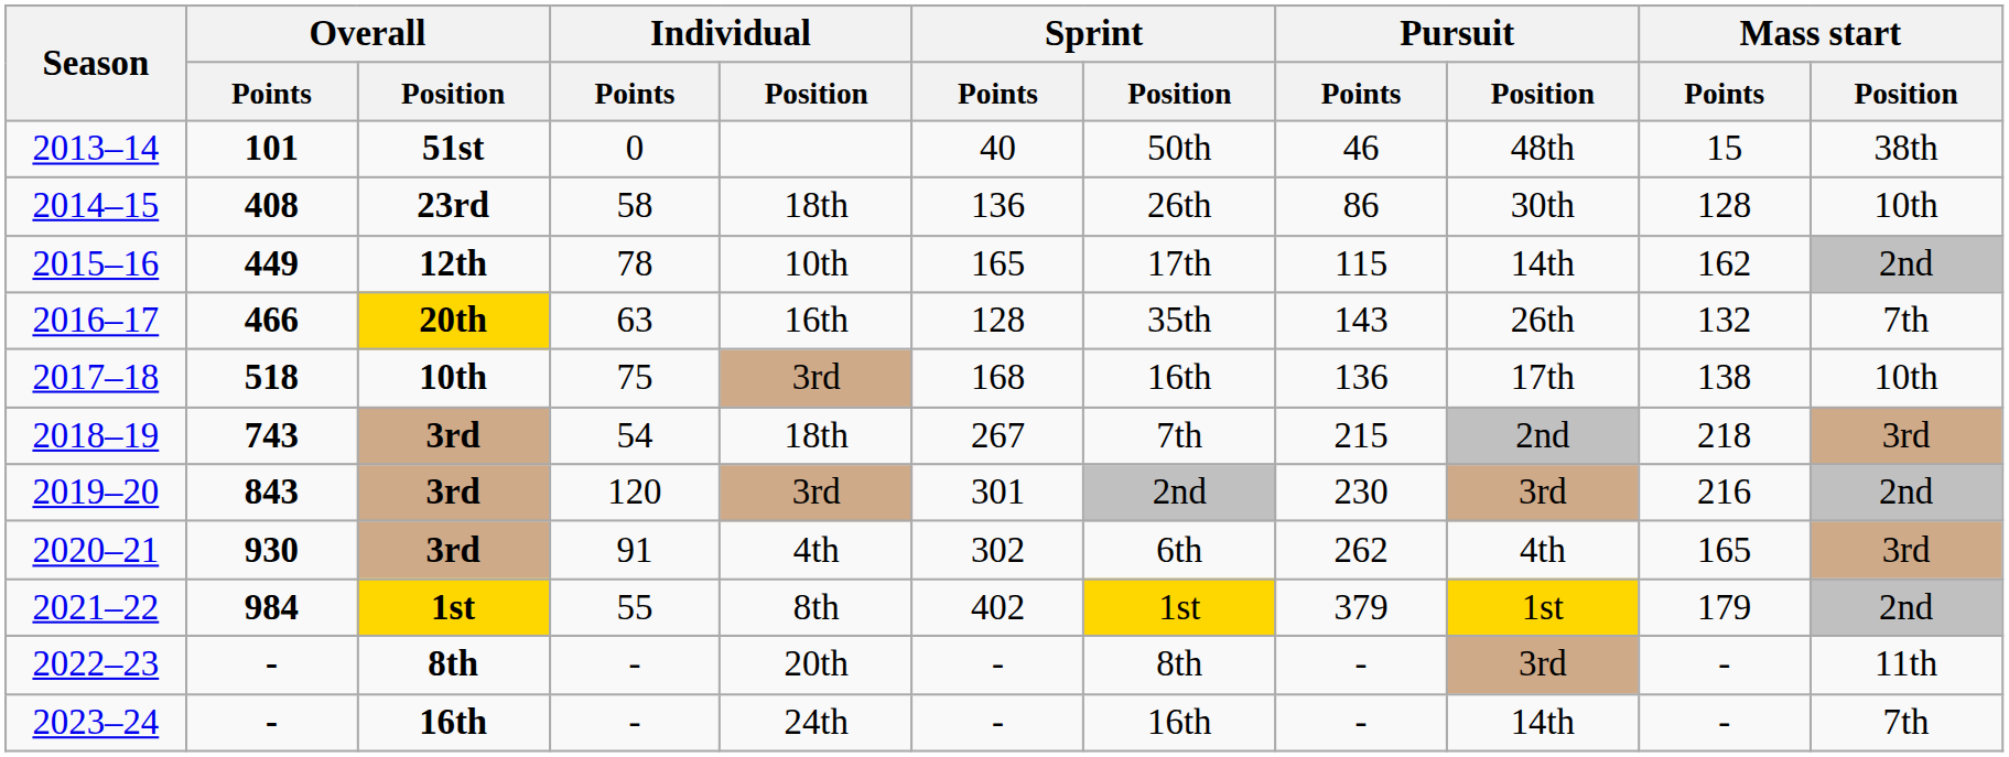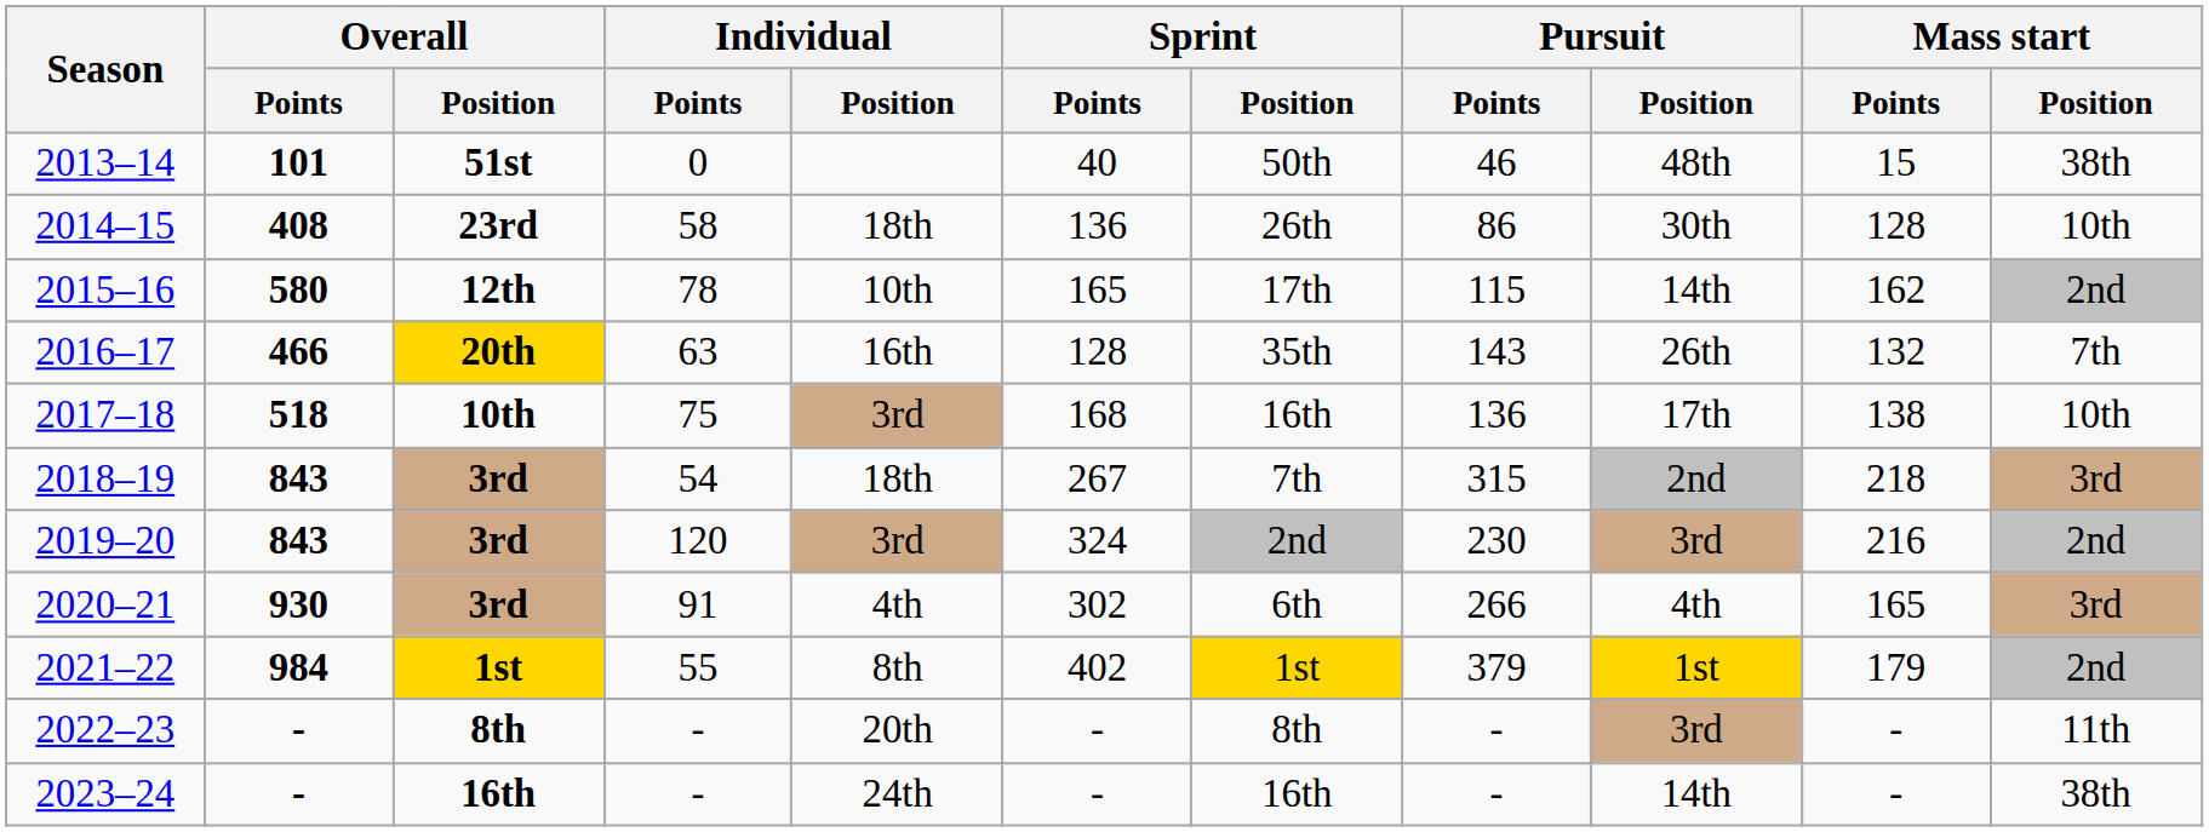2015–16 | Overall / Points: 449 -> 580
2018–19 | Overall / Points: 743 -> 843
2018–19 | Pursuit / Points: 215 -> 315
2019–20 | Sprint / Points: 301 -> 324
2020–21 | Pursuit / Points: 262 -> 266
2023–24 | Mass start / Position: 7th -> 38th
